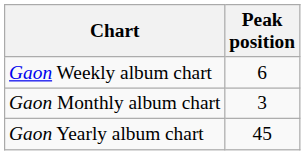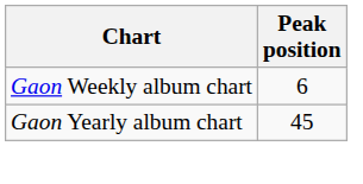- row: Gaon Monthly album chart | 3
